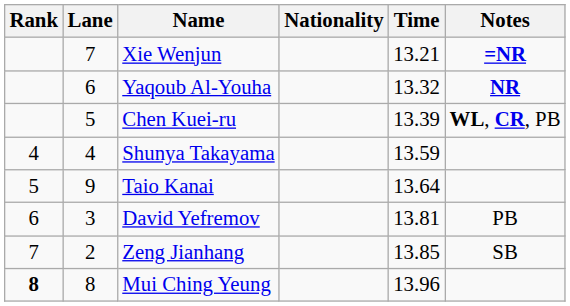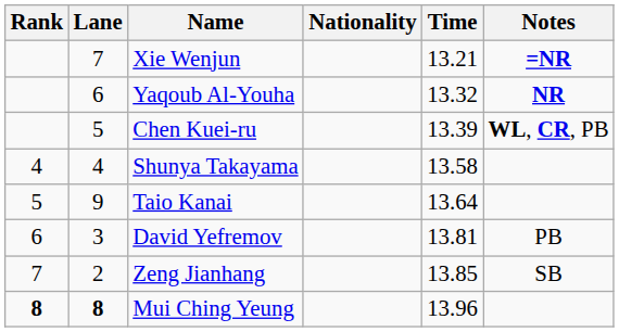Shunya Takayama | Time: 13.59 -> 13.58
Mui Ching Yeung | Lane: normal -> bold
